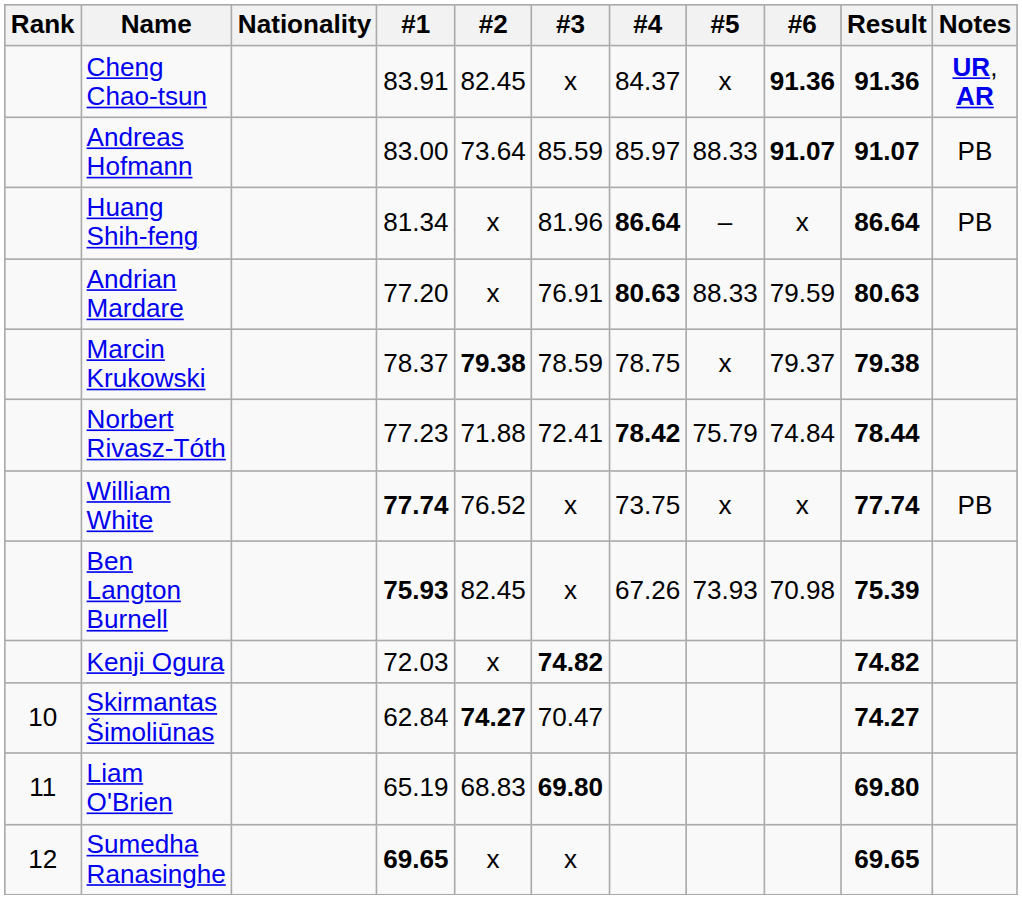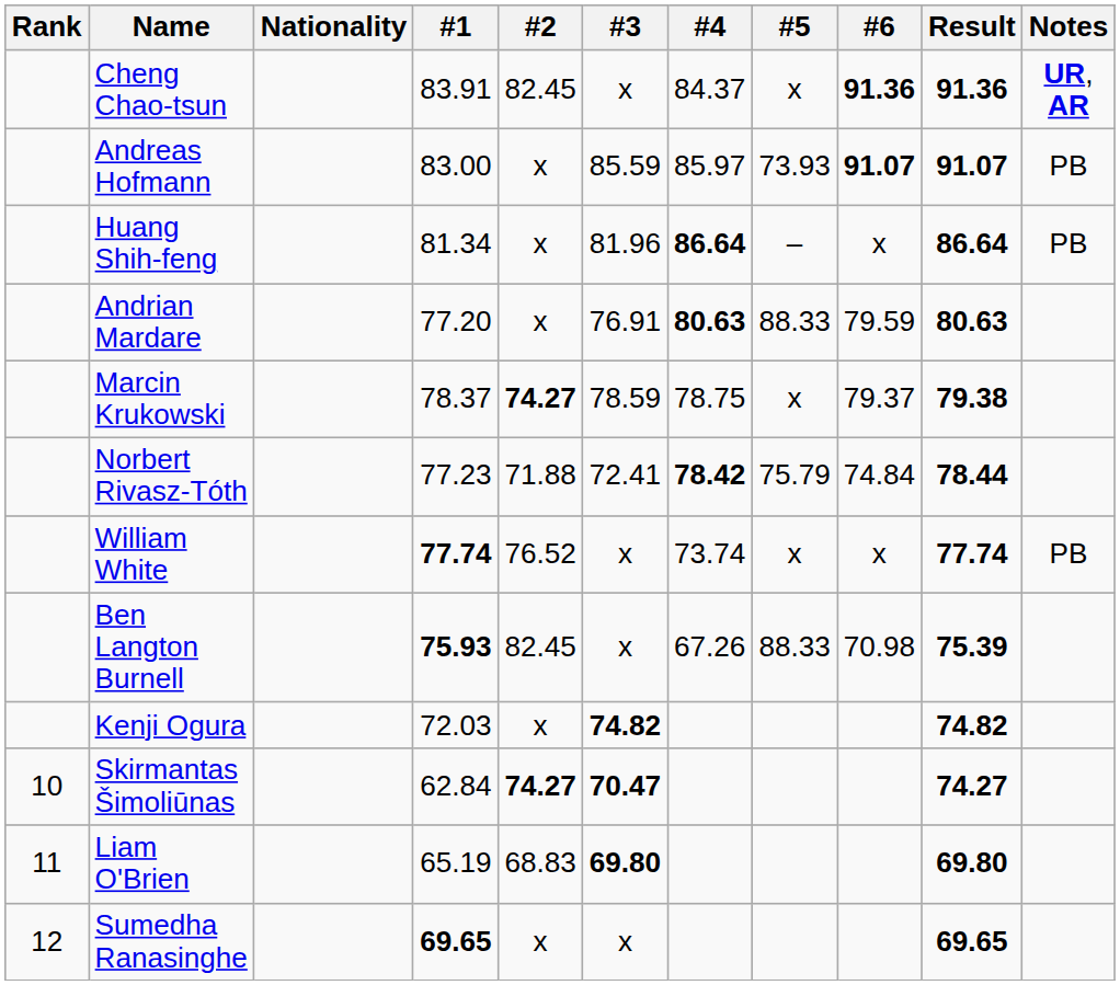Andreas Hofmann | #2: 73.64 -> x
Andreas Hofmann | #5: 88.33 -> 73.93
Marcin Krukowski | #2: 79.38 -> 74.27
William White | #4: 73.75 -> 73.74
Ben Langton Burnell | #5: 73.93 -> 88.33
Skirmantas Šimoliūnas | #3: normal -> bold
